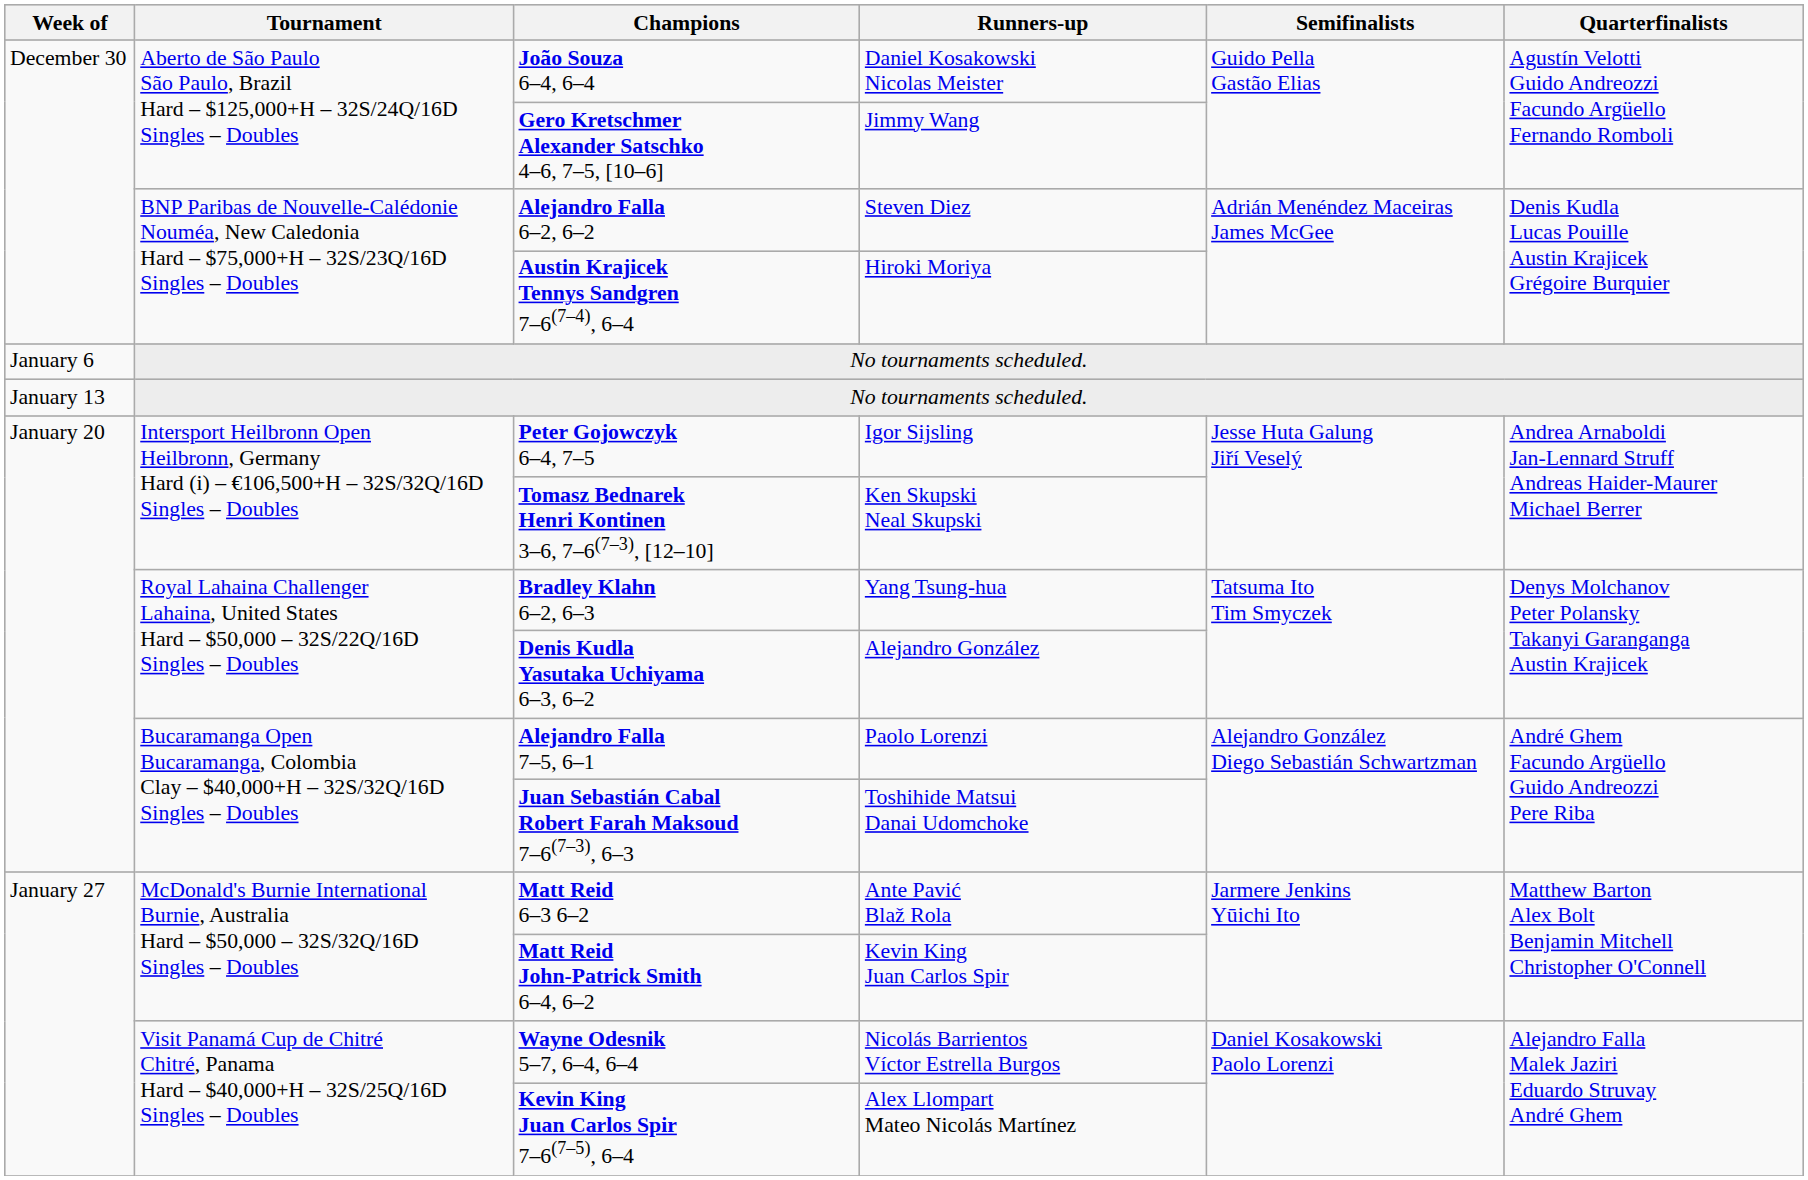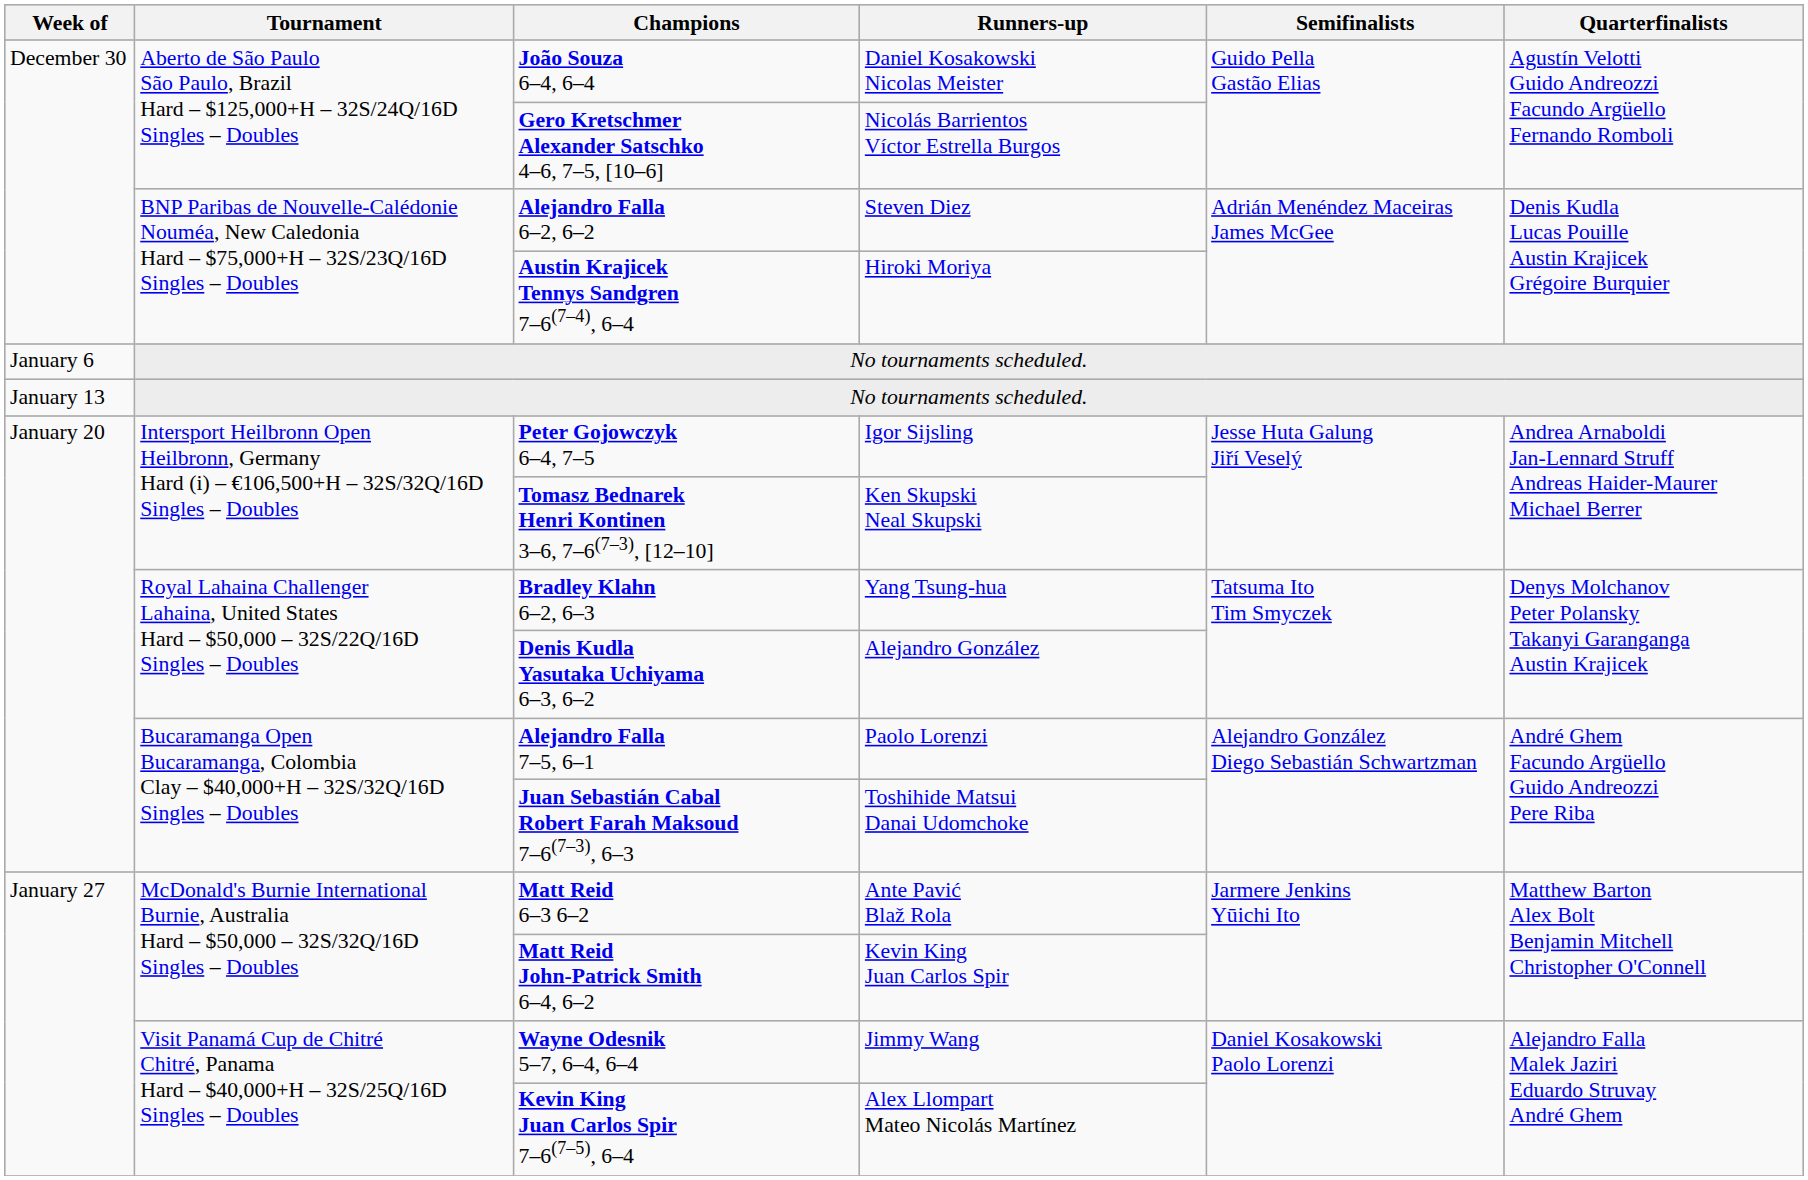Gero Kretschmer Alexander Satschko 4–6, 7–5, [10–6] | Runners-up: Jimmy Wang -> Nicolás Barrientos Víctor Estrella Burgos
Wayne Odesnik 5–7, 6–4, 6–4 | Runners-up: Nicolás Barrientos Víctor Estrella Burgos -> Jimmy Wang
